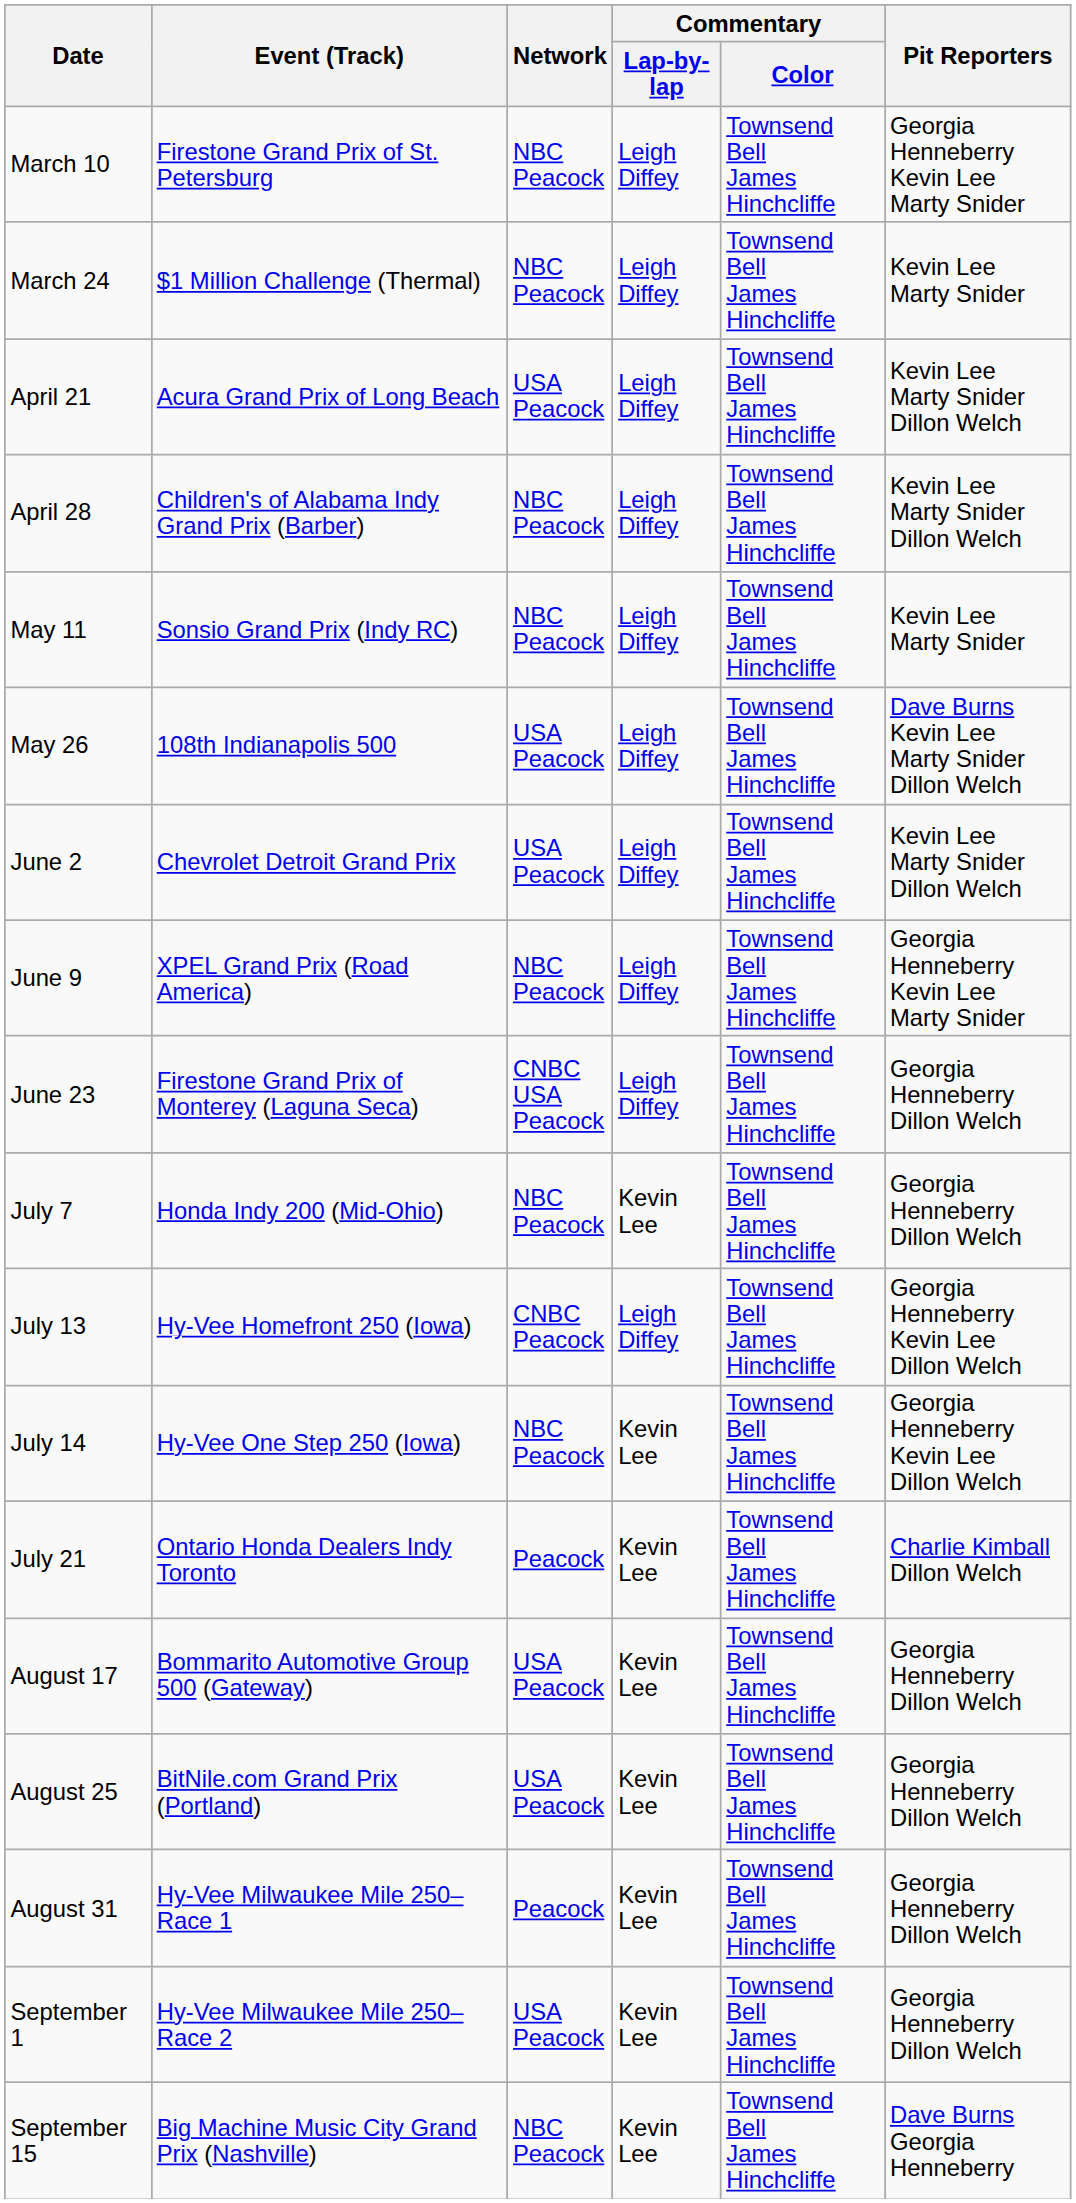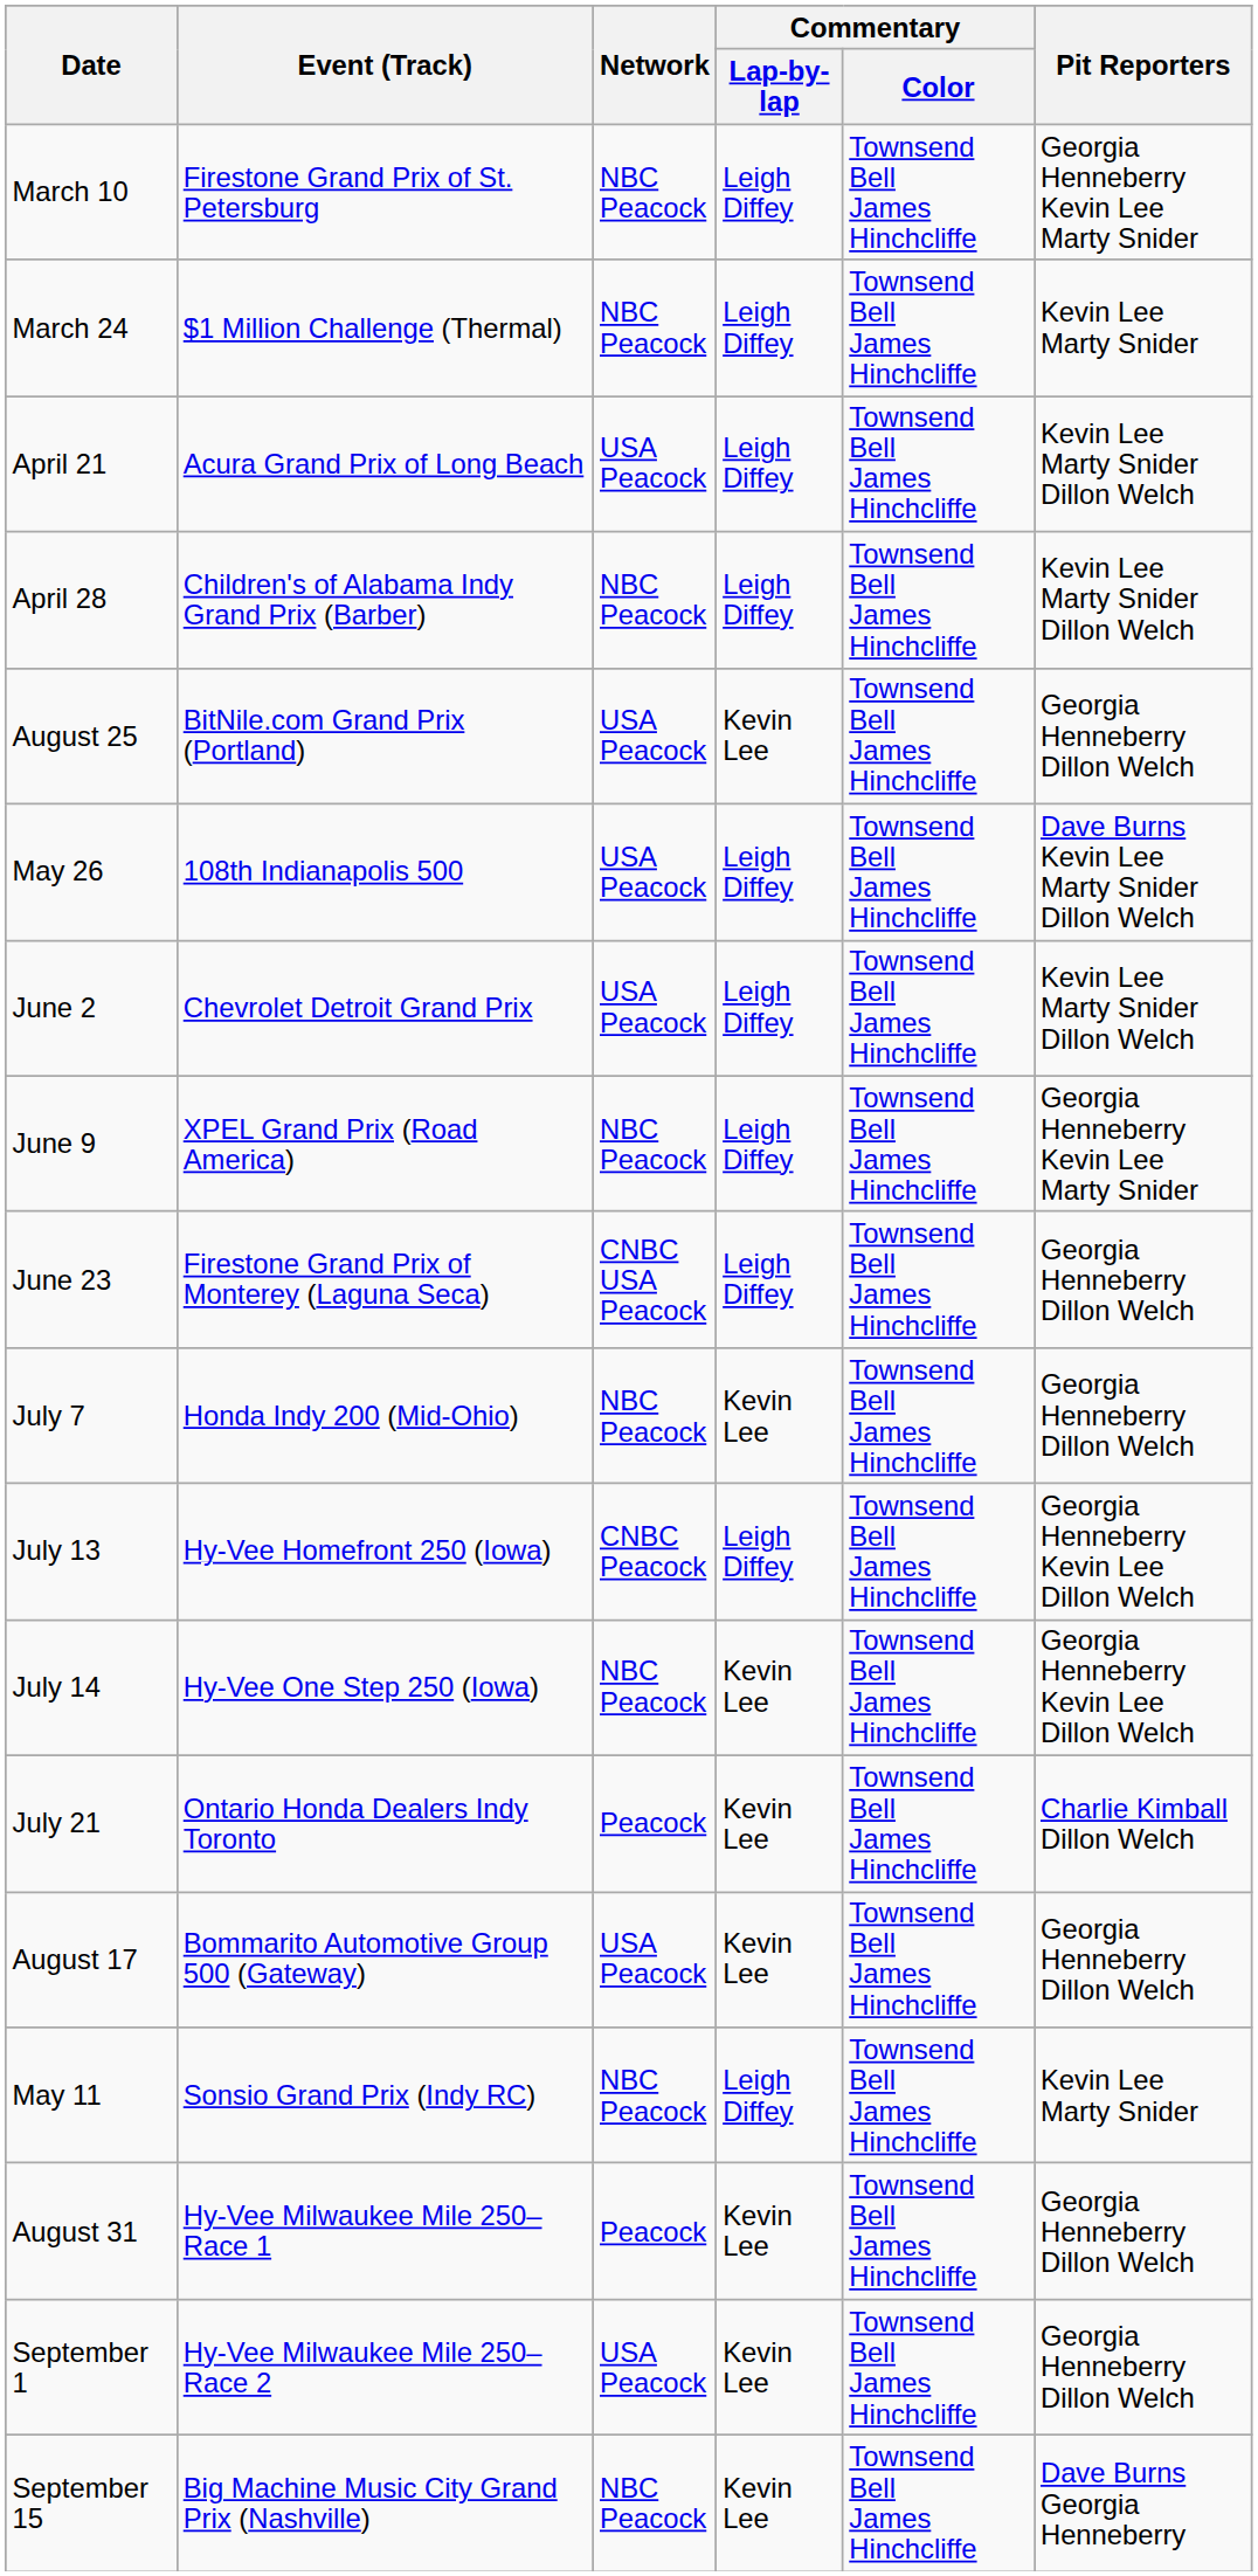rows swapped: May 11 <-> August 25
